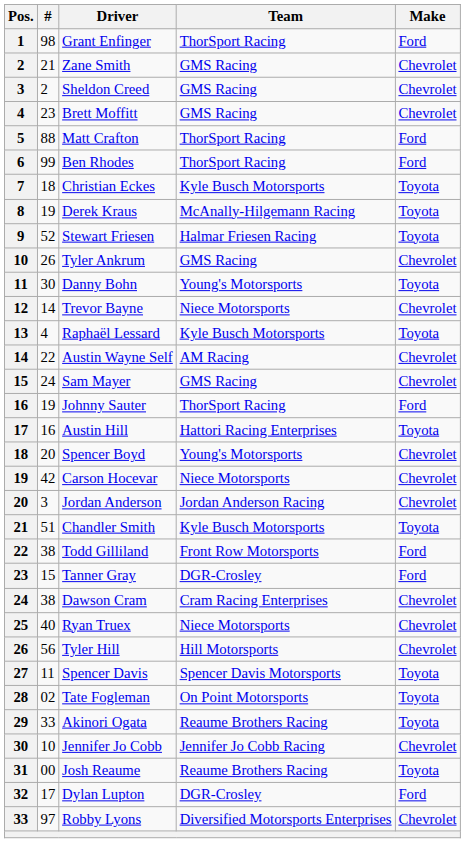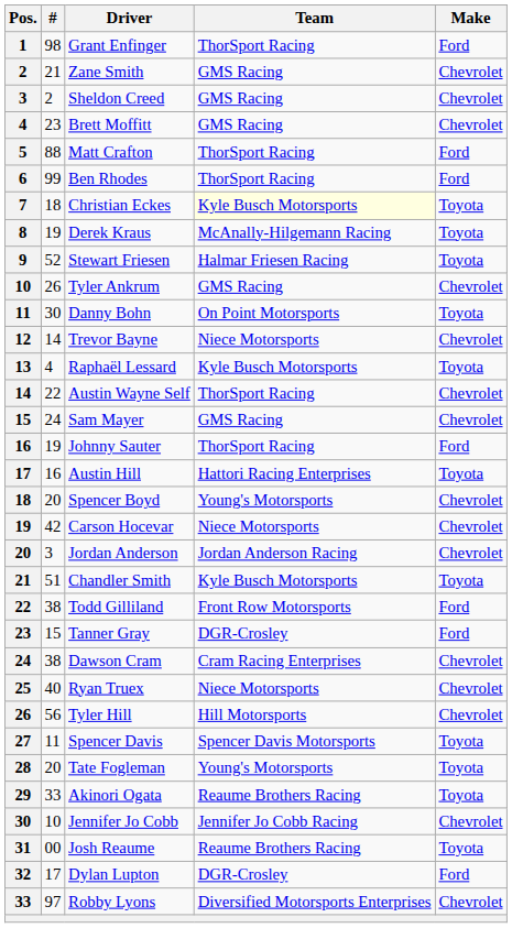Christian Eckes | Team: no background -> lightyellow background
Danny Bohn | Team: Young's Motorsports -> On Point Motorsports
Austin Wayne Self | Team: AM Racing -> ThorSport Racing
Tate Fogleman | #: 02 -> 20
Tate Fogleman | Team: On Point Motorsports -> Young's Motorsports
